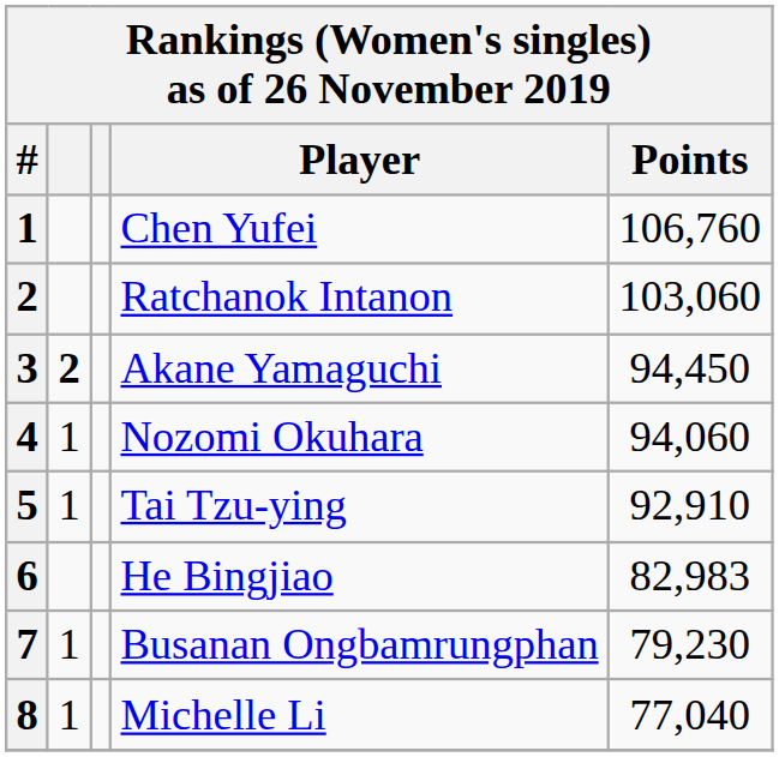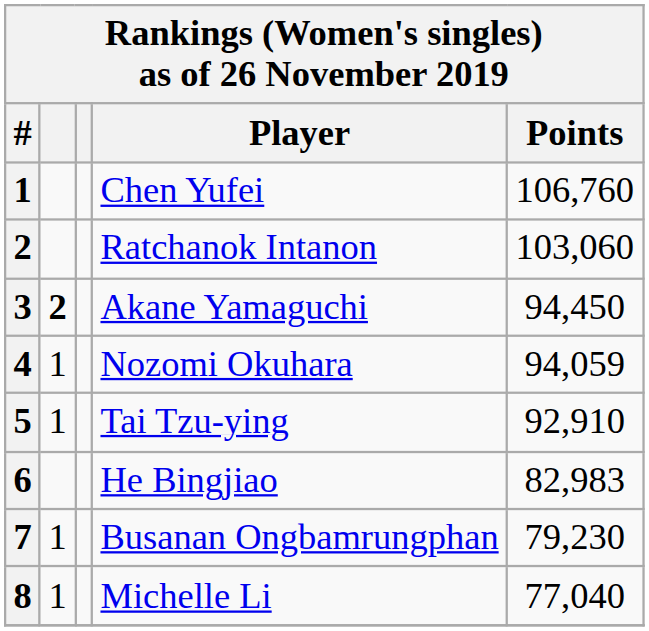Nozomi Okuhara | Points: 94,060 -> 94,059
